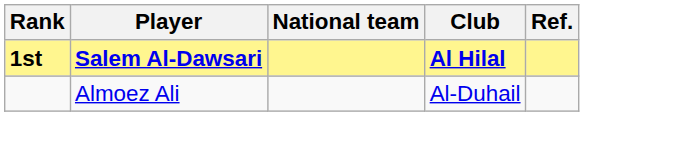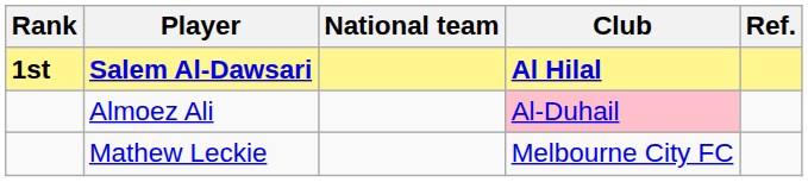Almoez Ali | Club: no background -> pink background
+ row: Mathew Leckie | Melbourne City FC
